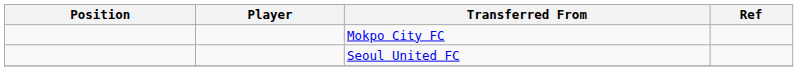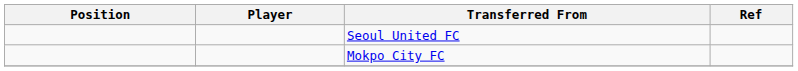rows swapped: Mokpo City FC <-> Seoul United FC
